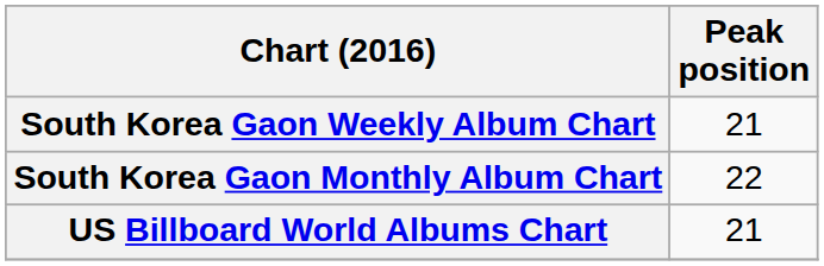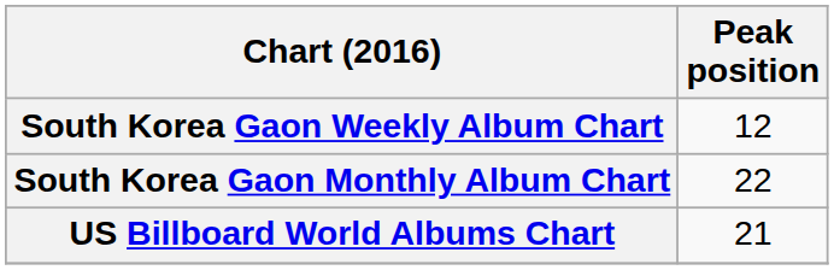South Korea Gaon Weekly Album Chart | Peak position: 21 -> 12
